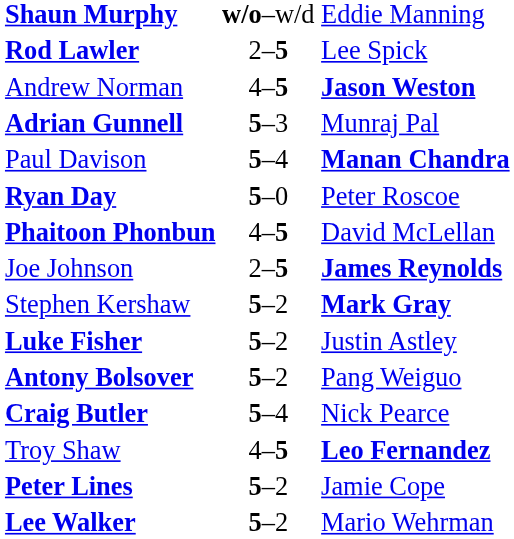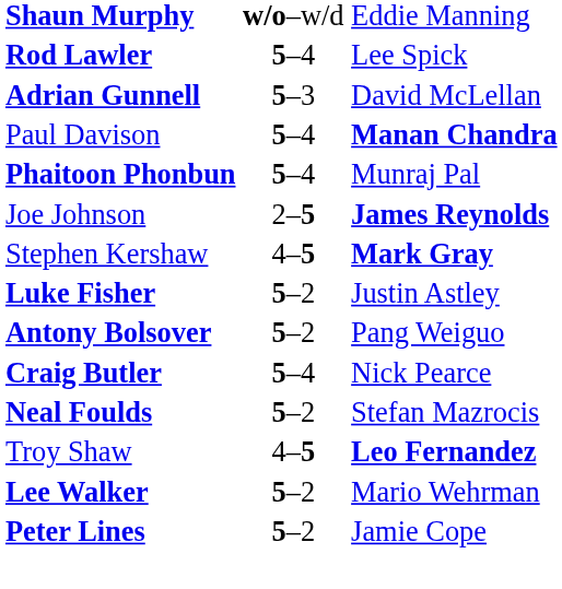Rod Lawler | column 2: 2–5 -> 5–4
- row: Andrew Norman | 4–5 | Jason Weston
Adrian Gunnell | column 3: Munraj Pal -> David McLellan
- row: Ryan Day | 5–0 | Peter Roscoe
Phaitoon Phonbun | column 2: 4–5 -> 5–4
Phaitoon Phonbun | column 3: David McLellan -> Munraj Pal
Stephen Kershaw | column 2: 5–2 -> 4–5
+ row: Neal Foulds | 5–2 | Stefan Mazrocis
rows swapped: Peter Lines <-> Lee Walker
